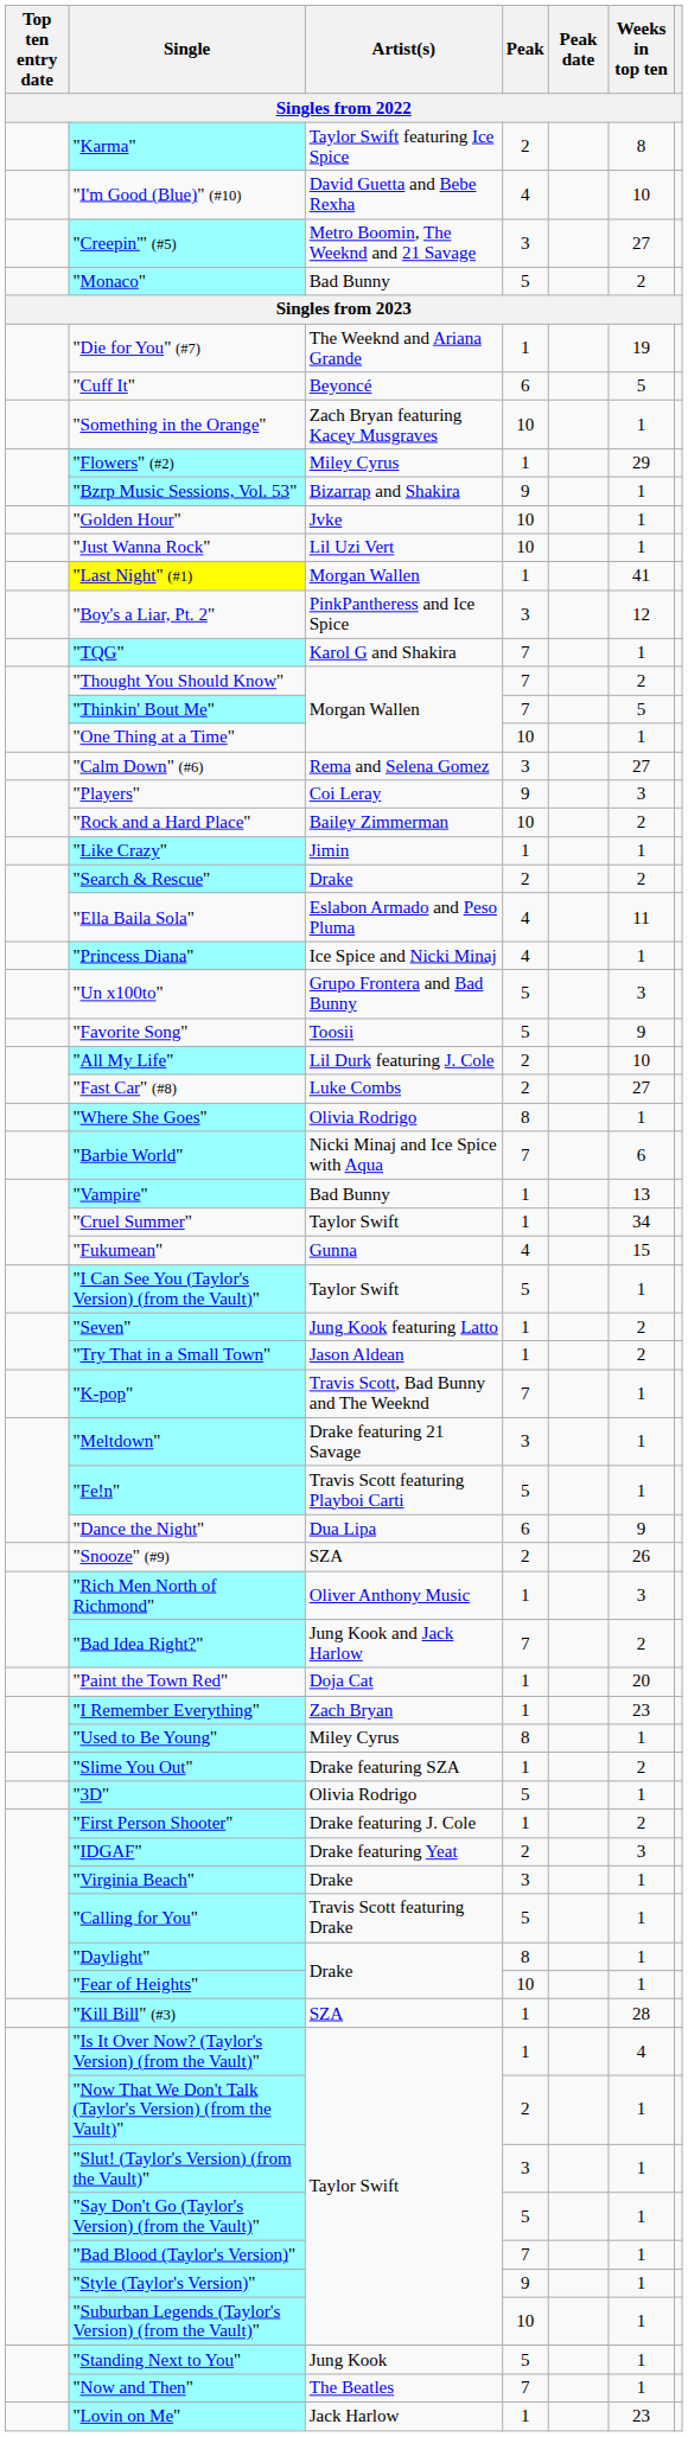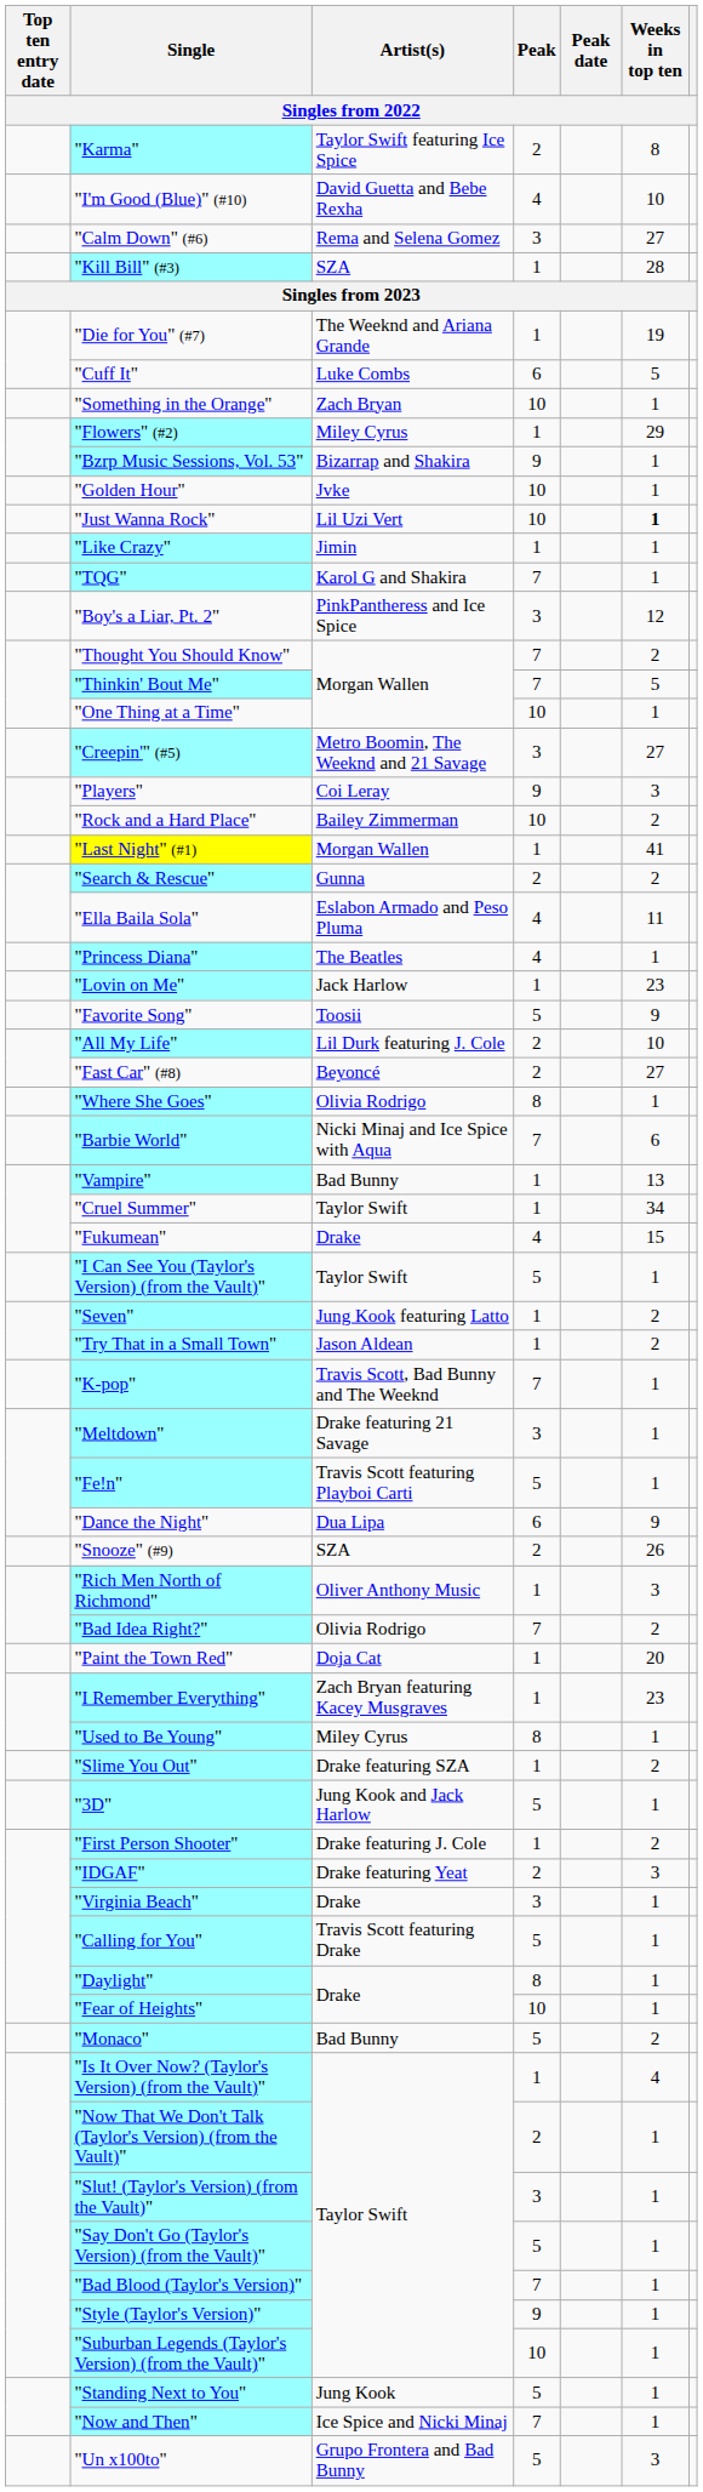rows swapped: "Creepin'" (#5) <-> "Calm Down" (#6)
rows swapped: "Kill Bill" (#3) <-> "Monaco"
"Cuff It" | Artist(s): Beyoncé -> Luke Combs
"Something in the Orange" | Artist(s): Zach Bryan featuring Kacey Musgraves -> Zach Bryan
"Just Wanna Rock" | Weeks in top ten: normal -> bold
rows swapped: "Last Night" (#1) <-> "Like Crazy"
rows swapped: "Boy's a Liar, Pt. 2" <-> "TQG"
"Search & Rescue" | Artist(s): Drake -> Gunna
"Princess Diana" | Artist(s): Ice Spice and Nicki Minaj -> The Beatles
rows swapped: "Un x100to" <-> "Lovin on Me"
"Fast Car" (#8) | Artist(s): Luke Combs -> Beyoncé
"Fukumean" | Artist(s): Gunna -> Drake
"Bad Idea Right?" | Artist(s): Jung Kook and Jack Harlow -> Olivia Rodrigo
"I Remember Everything" | Artist(s): Zach Bryan -> Zach Bryan featuring Kacey Musgraves
"3D" | Artist(s): Olivia Rodrigo -> Jung Kook and Jack Harlow
"Now and Then" | Artist(s): The Beatles -> Ice Spice and Nicki Minaj
